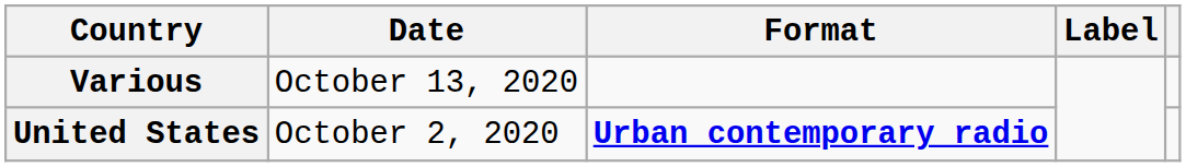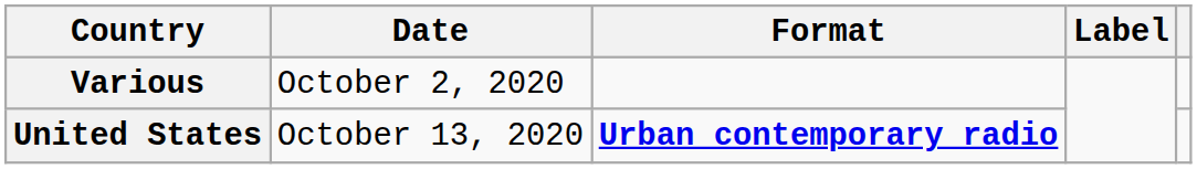Various | Date: October 13, 2020 -> October 2, 2020
United States | Date: October 2, 2020 -> October 13, 2020
